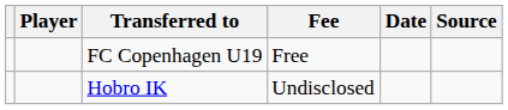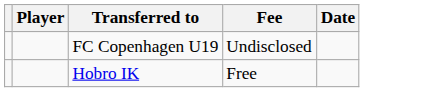- column: Source
FC Copenhagen U19 | Fee: Free -> Undisclosed
Hobro IK | Fee: Undisclosed -> Free
